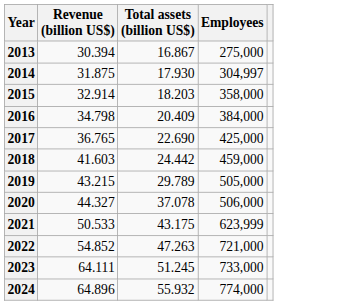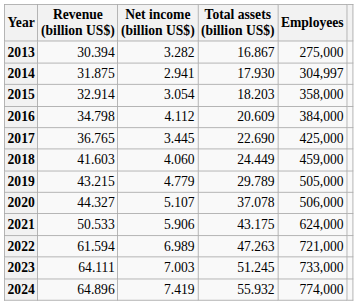+ column: Net income (billion US$) | 3.282 | 2.941 | 3.054 | 4.112 | 3.445 | 4.060 | 4.779 | 5.107 | 5.906 | 6.989 | 7.003 | 7.419
2016 | Total assets (billion US$): 20.409 -> 20.609
2018 | Total assets (billion US$): 24.442 -> 24.449
2021 | Employees: 623,999 -> 624,000
2022 | Revenue (billion US$): 54.852 -> 61.594
